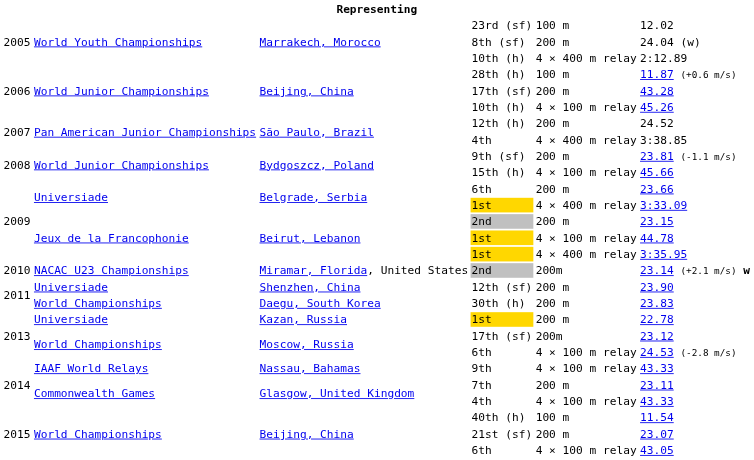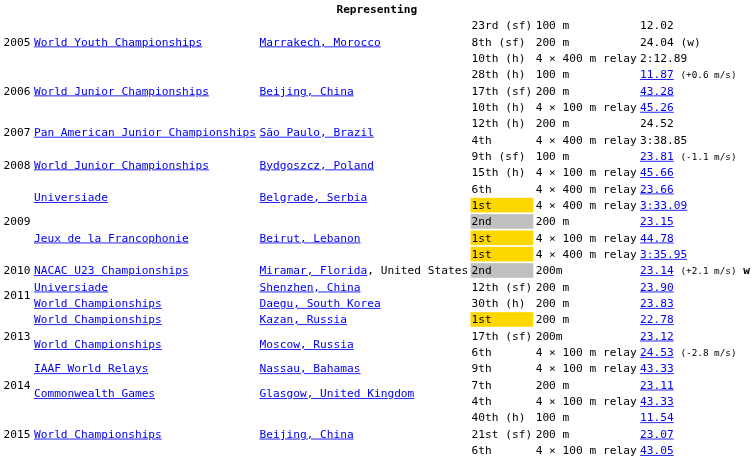9th (sf) | column 5: 200 m -> 100 m
Belgrade, Serbia / 6th | column 5: 200 m -> 4 × 400 m relay
Kazan, Russia / 1st | column 2: Universiade -> World Championships
